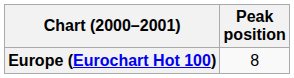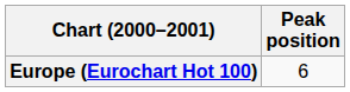Europe (Eurochart Hot 100) | Peak position: 8 -> 6
